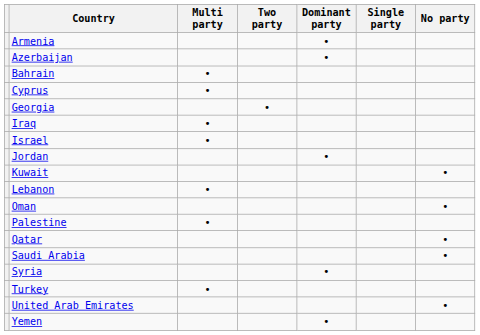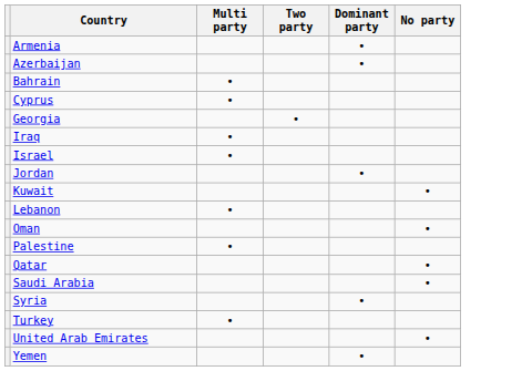- column: Single party
